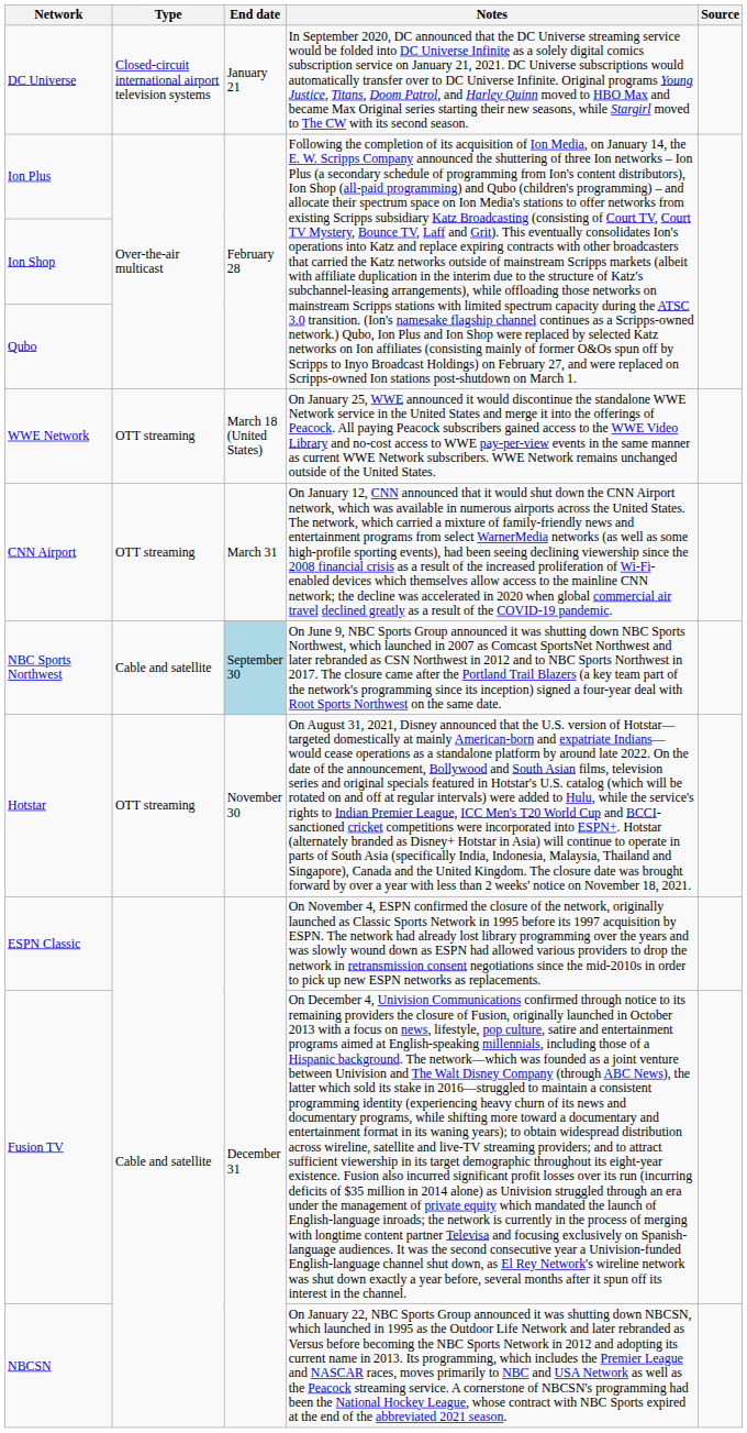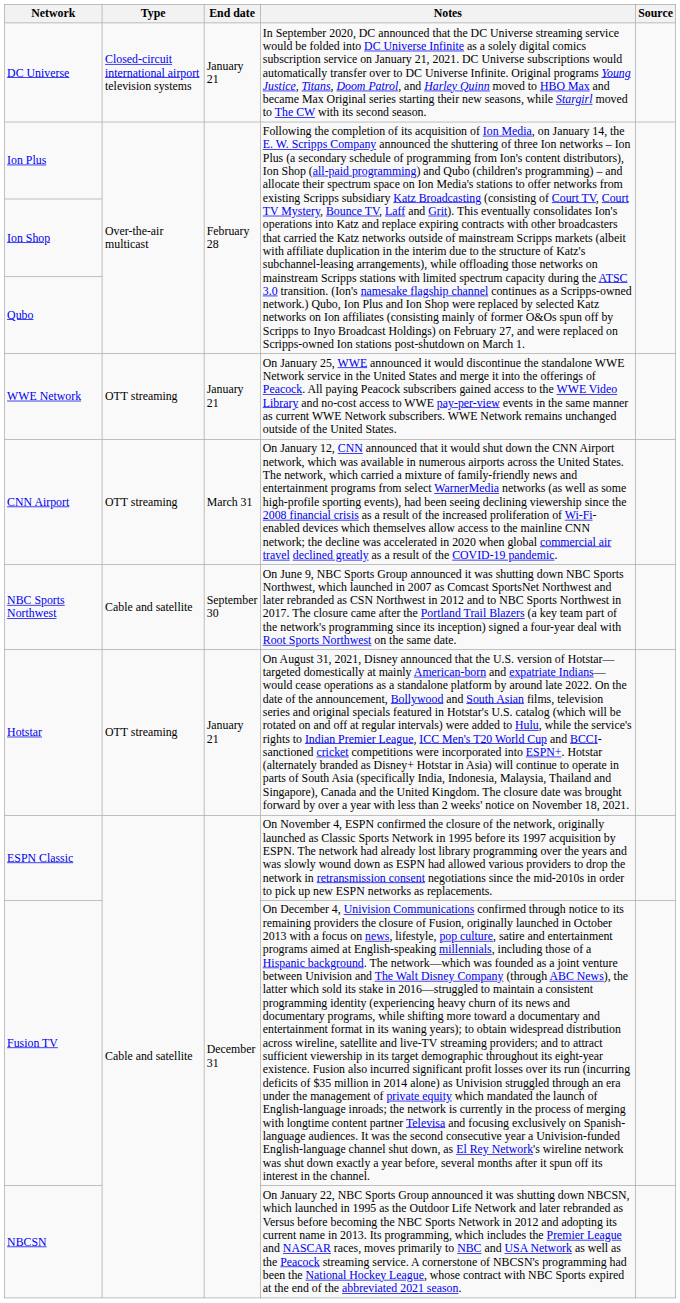WWE Network | End date: March 18 (United States) -> January 21
NBC Sports Northwest | End date: lightblue background -> no background
Hotstar | End date: November 30 -> January 21
